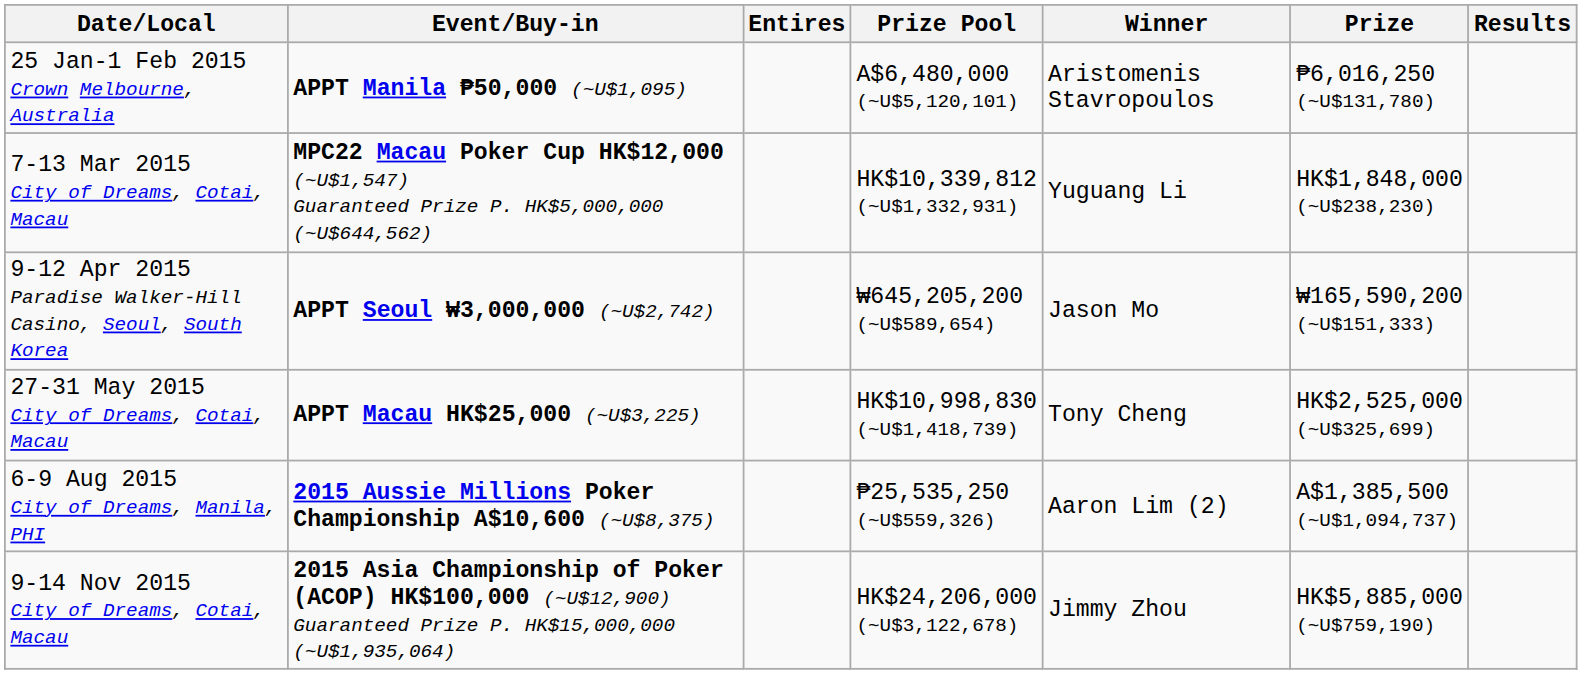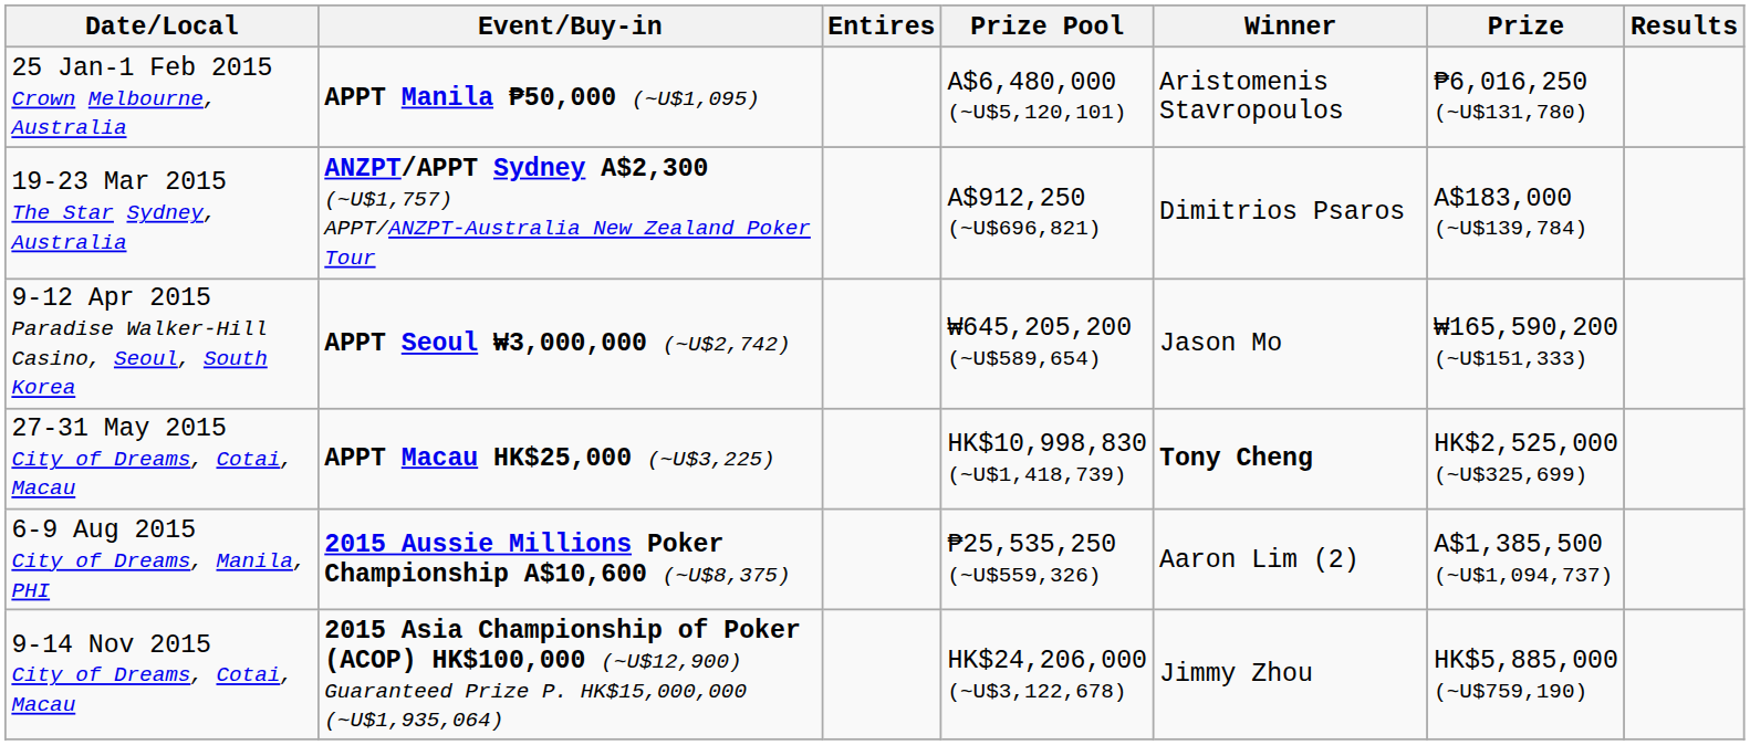- row: 7-13 Mar 2015 City of Dreams, Cotai, Macau | MPC22 Macau Poker Cup HK$12,000 (~U$1,547) Guaranteed Prize P. HK$5,000,000 (~U$644,562) | HK$10,339,812 (~U$1,332,931) | Yuguang Li | HK$1,848,000 (~U$238,230)
+ row: 19-23 Mar 2015 The Star Sydney, Australia | ANZPT/APPT Sydney A$2,300 (~U$1,757) APPT/ANZPT-Australia New Zealand Poker Tour | A$912,250 (~U$696,821) | Dimitrios Psaros | A$183,000 (~U$139,784)
27-31 May 2015 City of Dreams, Cotai, Macau | Winner: normal -> bold
